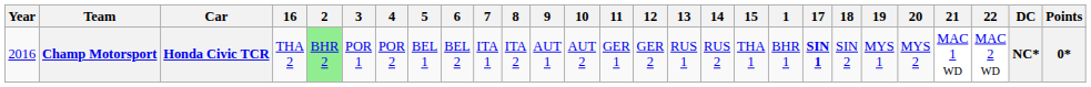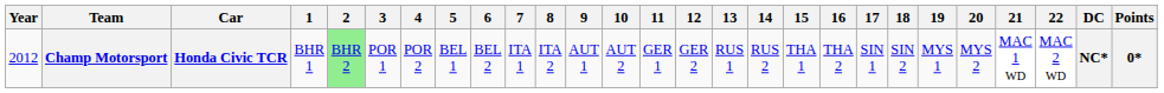columns swapped: 1 <-> 16
Champ Motorsport | Year: 2016 -> 2012
Champ Motorsport | 17: bold -> normal
